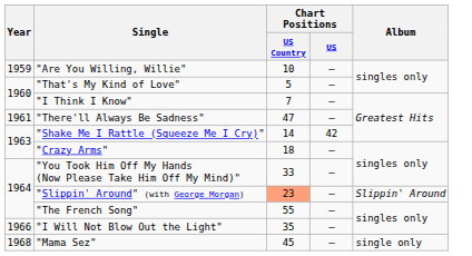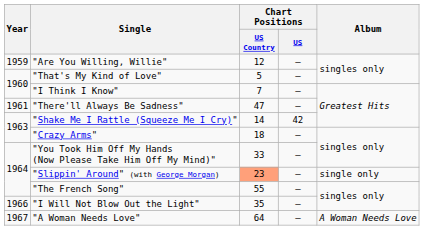"Are You Willing, Willie" | Chart Positions / US Country: 10 -> 12
"Slippin' Around" (with George Morgan) | Album: Slippin' Around -> single only
+ row: 1967 | "A Woman Needs Love" | 64 | — | A Woman Needs Love
- row: 1968 | "Mama Sez" | 45 | — | single only
